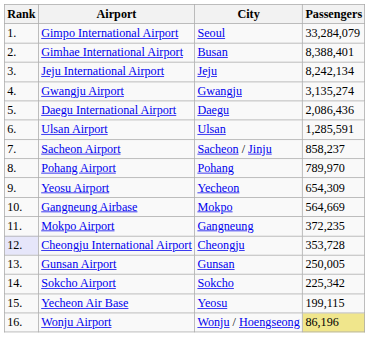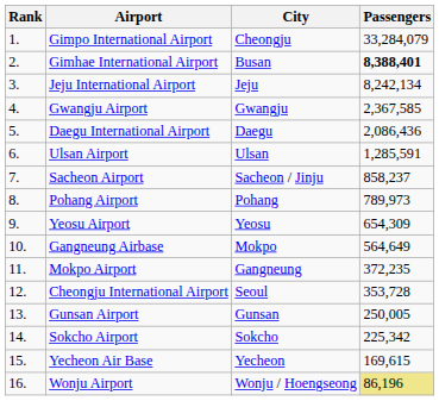Gimpo International Airport | City: Seoul -> Cheongju
Gimhae International Airport | Passengers: normal -> bold
Gwangju Airport | Passengers: 3,135,274 -> 2,367,585
Pohang Airport | Passengers: 789,970 -> 789,973
Yeosu Airport | City: Yecheon -> Yeosu
Gangneung Airbase | Passengers: 564,669 -> 564,649
Cheongju International Airport | Rank: lavender background -> no background
Cheongju International Airport | City: Cheongju -> Seoul
Yecheon Air Base | City: Yeosu -> Yecheon
Yecheon Air Base | Passengers: 199,115 -> 169,615
